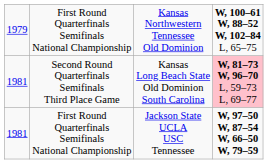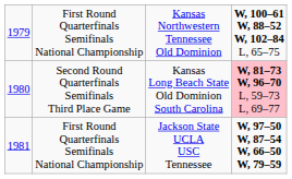Second Round Quarterfinals Semifinals Third Place Game | column 1: 1981 -> 1980
